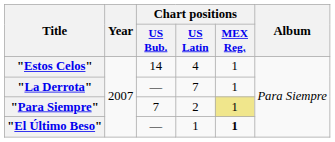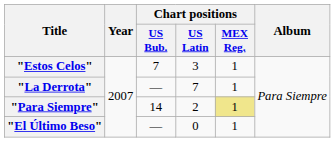"Estos Celos" | Chart positions / US Bub.: 14 -> 7
"Estos Celos" | Chart positions / US Latin: 4 -> 3
"Para Siempre" | Chart positions / US Bub.: 7 -> 14
"El Último Beso" | Chart positions / US Latin: 1 -> 0
"El Último Beso" | Chart positions / MEX Reg.: bold -> normal
